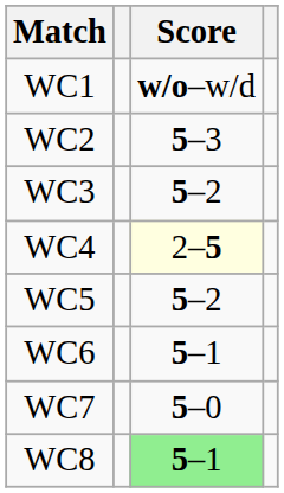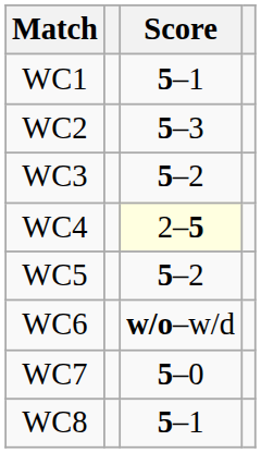WC1 | Score: w/o–w/d -> 5–1
WC6 | Score: 5–1 -> w/o–w/d
WC8 | Score: lightgreen background -> no background
